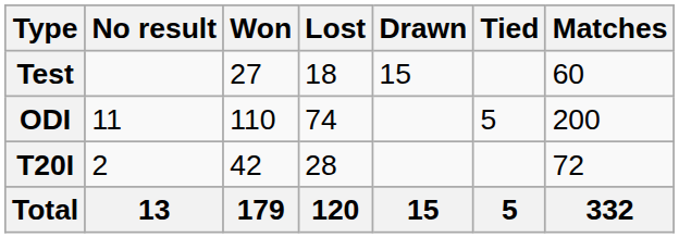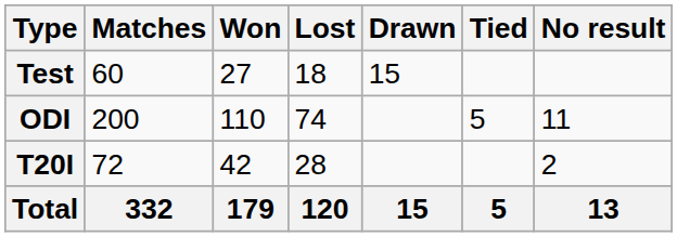columns swapped: Matches <-> No result
